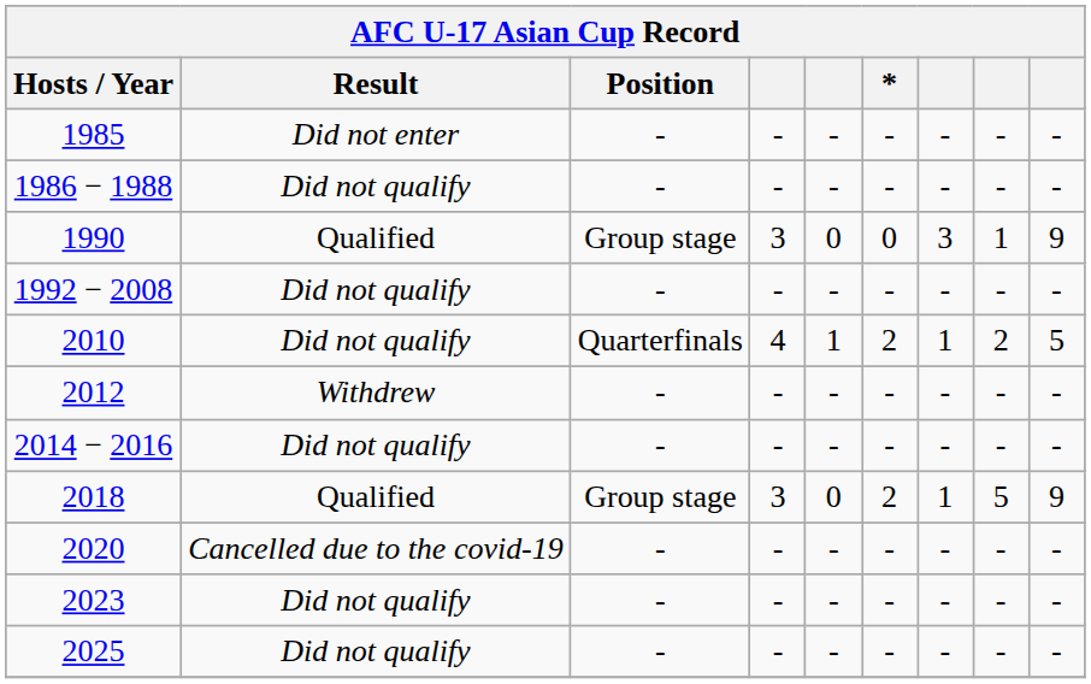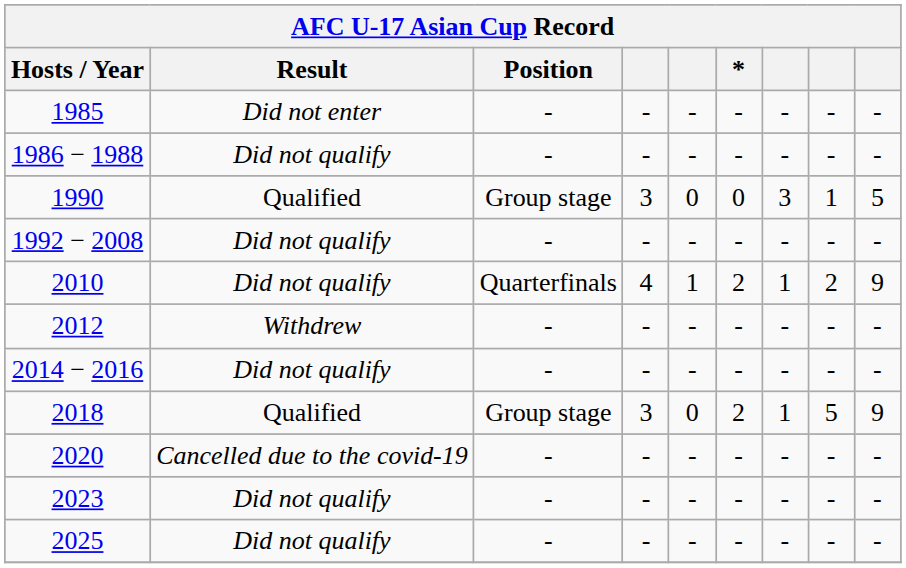1990 | column 9: 9 -> 5
2010 | column 9: 5 -> 9
